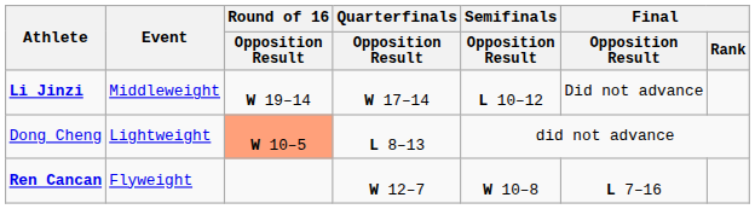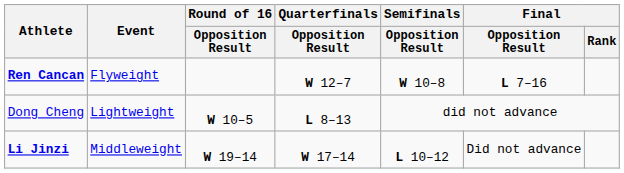rows swapped: Ren Cancan <-> Li Jinzi
Dong Cheng | Round of 16 / Opposition Result: lightsalmon background -> no background
